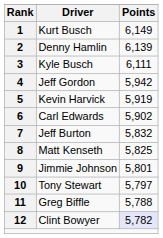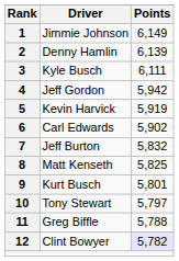1 | Driver: Kurt Busch -> Jimmie Johnson
9 | Driver: Jimmie Johnson -> Kurt Busch
